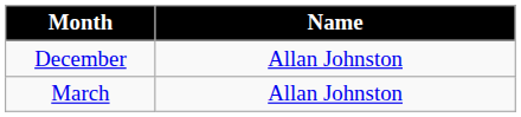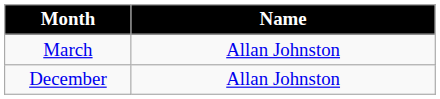rows swapped: December <-> March
